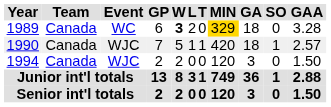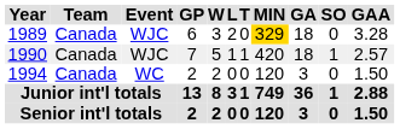1989 | Event: WC -> WJC
1989 | W: bold -> normal
1994 | Event: WJC -> WC
